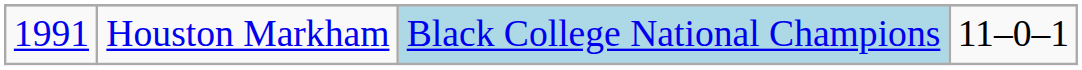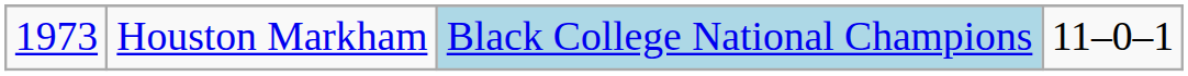Houston Markham | column 1: 1991 -> 1973
